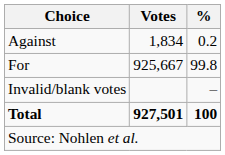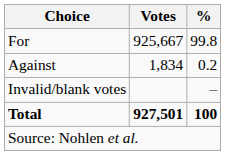rows swapped: For <-> Against
